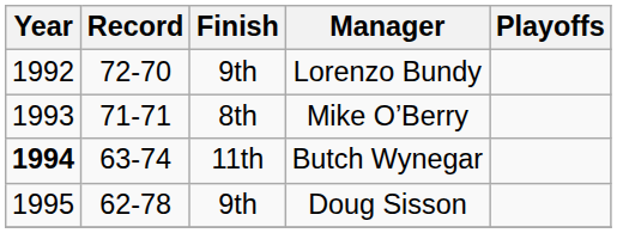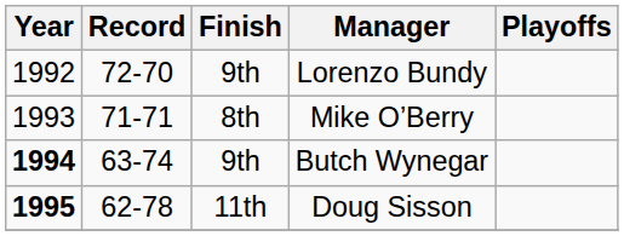Butch Wynegar | Finish: 11th -> 9th
Doug Sisson | Year: normal -> bold
Doug Sisson | Finish: 9th -> 11th
